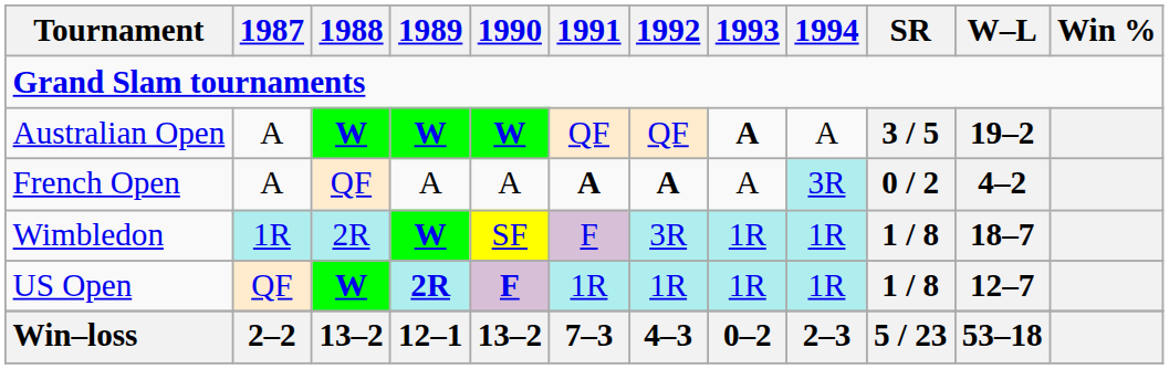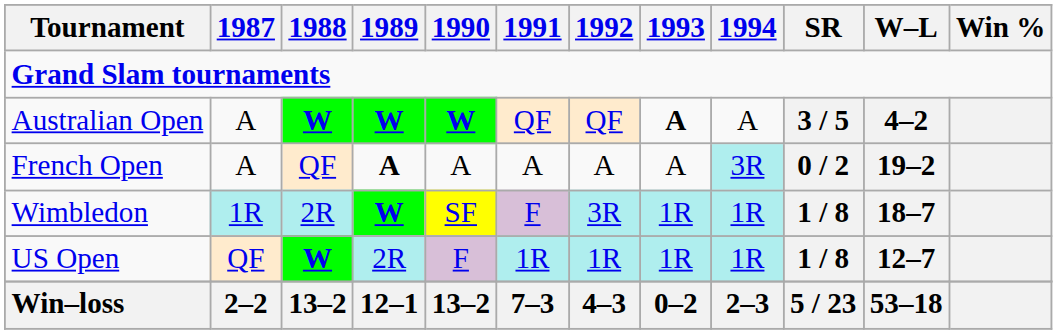Australian Open | W–L: 19–2 -> 4–2
French Open | 1989: normal -> bold
French Open | 1991: bold -> normal
French Open | 1992: bold -> normal
French Open | W–L: 4–2 -> 19–2
US Open | 1989: bold -> normal
US Open | 1990: bold -> normal
